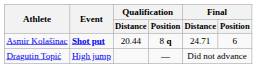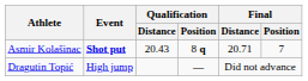Asmir Kolašinac | Qualification / Distance: 20.44 -> 20.43
Asmir Kolašinac | Final / Distance: 24.71 -> 20.71
Asmir Kolašinac | Final / Position: 6 -> 7
